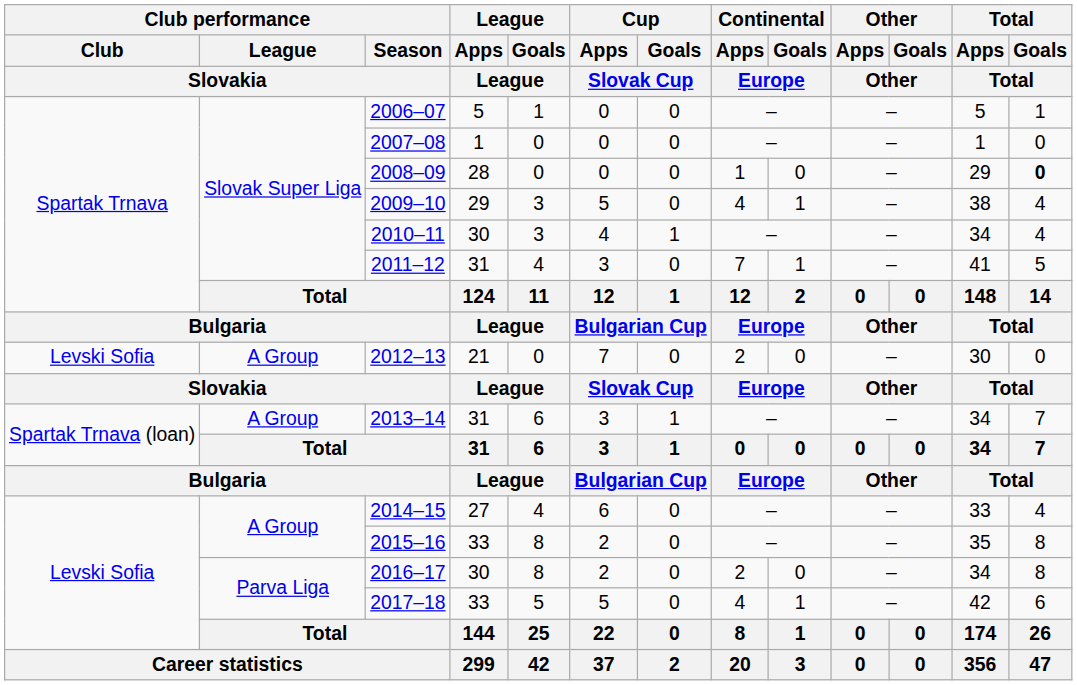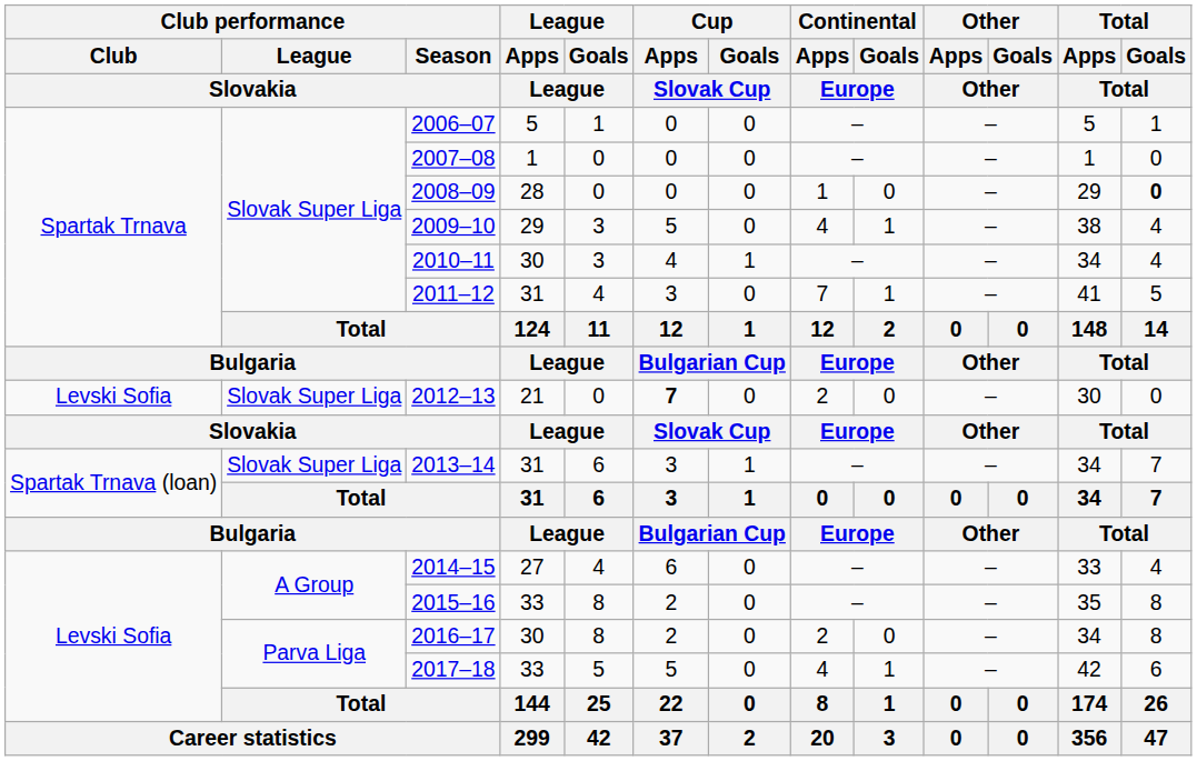2012–13 | Club performance / League / Slovakia: A Group -> Slovak Super Liga
2012–13 | Cup / Apps / Slovak Cup: normal -> bold
2013–14 | Club performance / League / Slovakia: A Group -> Slovak Super Liga
